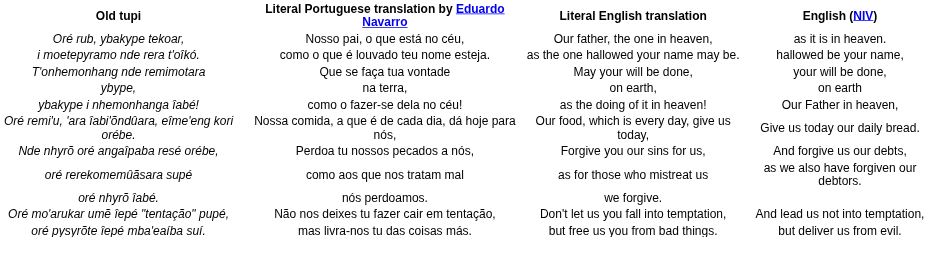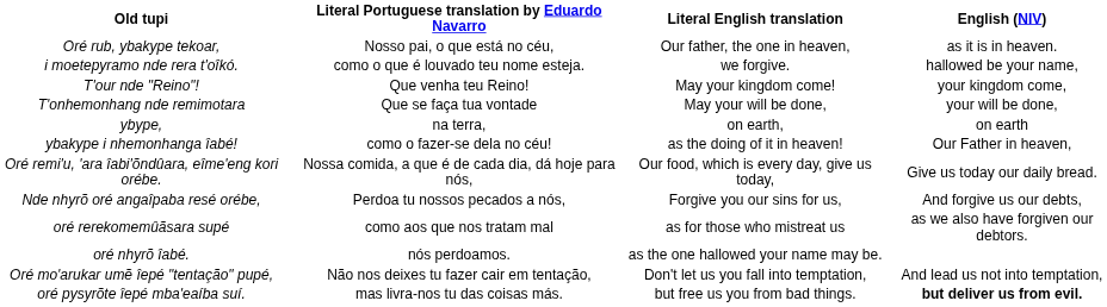i moetepyramo nde rera t'oîkó. | Literal English translation: as the one hallowed your name may be. -> we forgive.
+ row: T'our nde "Reino"! | Que venha teu Reino! | May your kingdom come! | your kingdom come,
oré nhyrõ îabé. | Literal English translation: we forgive. -> as the one hallowed your name may be.
oré pysyrõte îepé mba'eaíba suí. | English (NIV): normal -> bold
